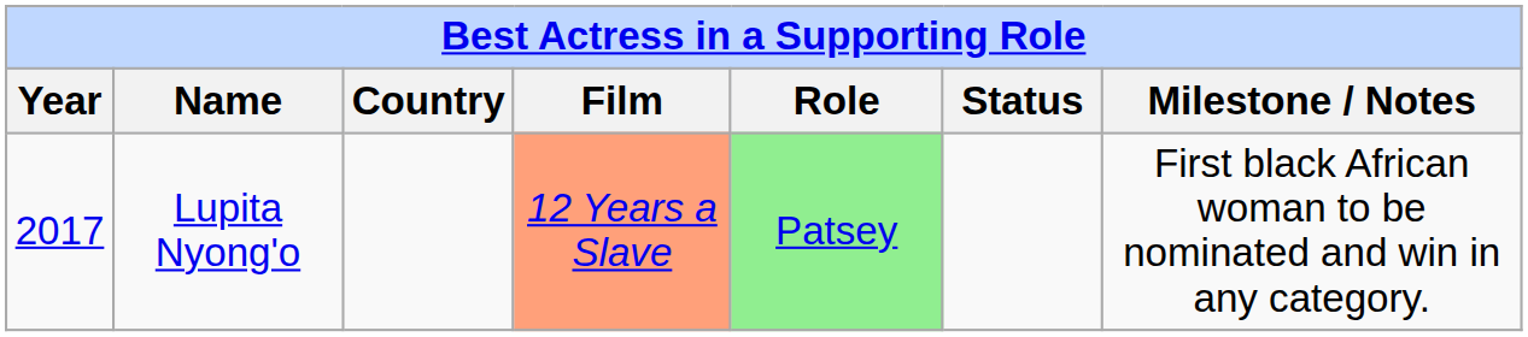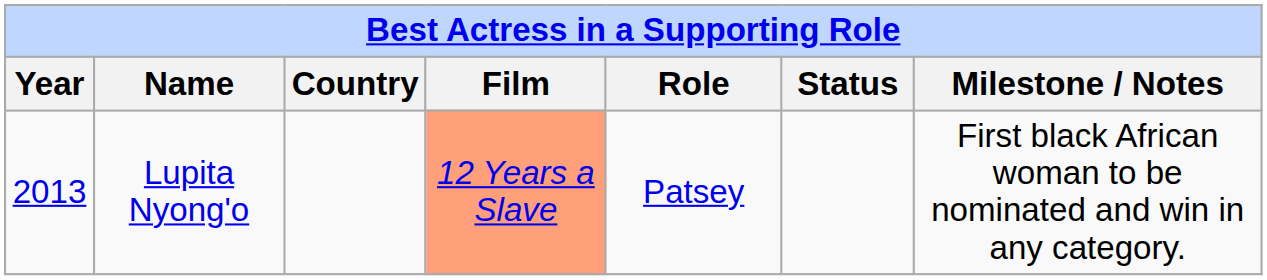Lupita Nyong'o | Year: 2017 -> 2013
Lupita Nyong'o | Role: lightgreen background -> no background
